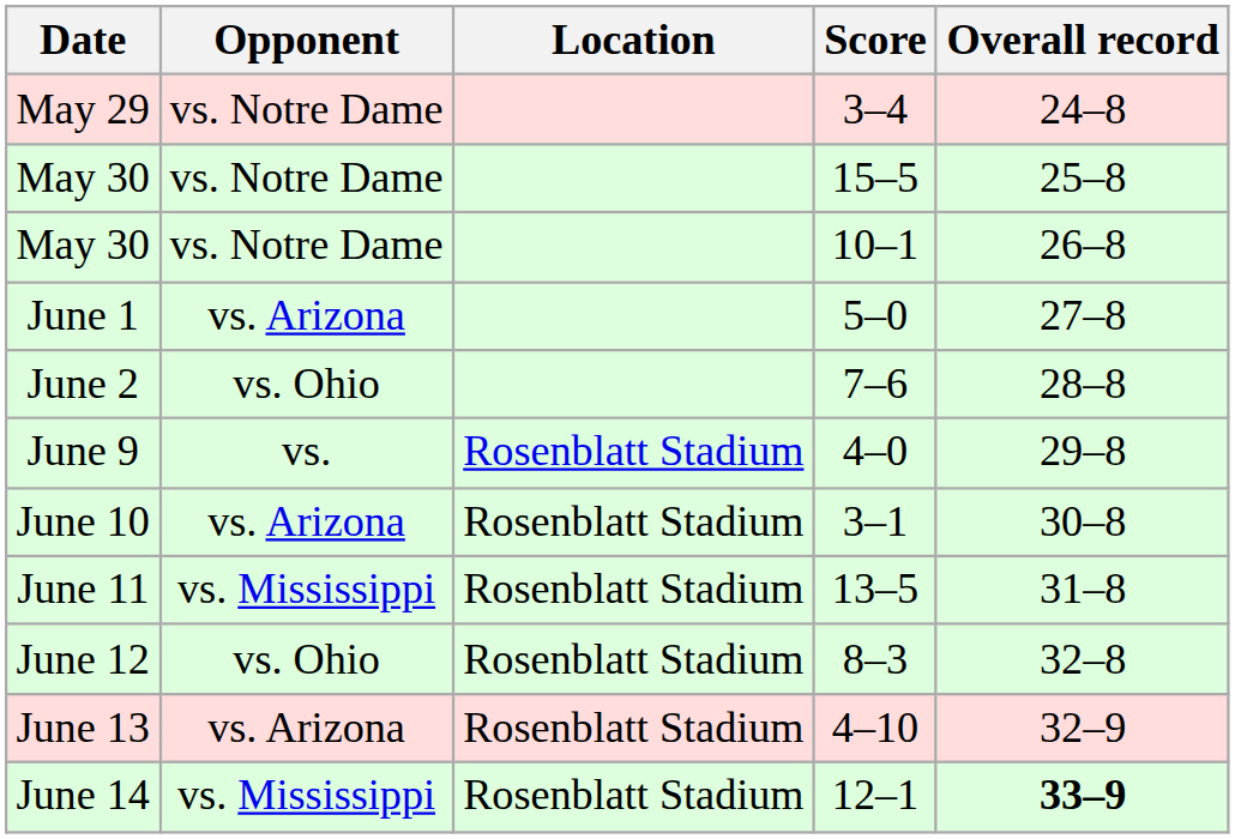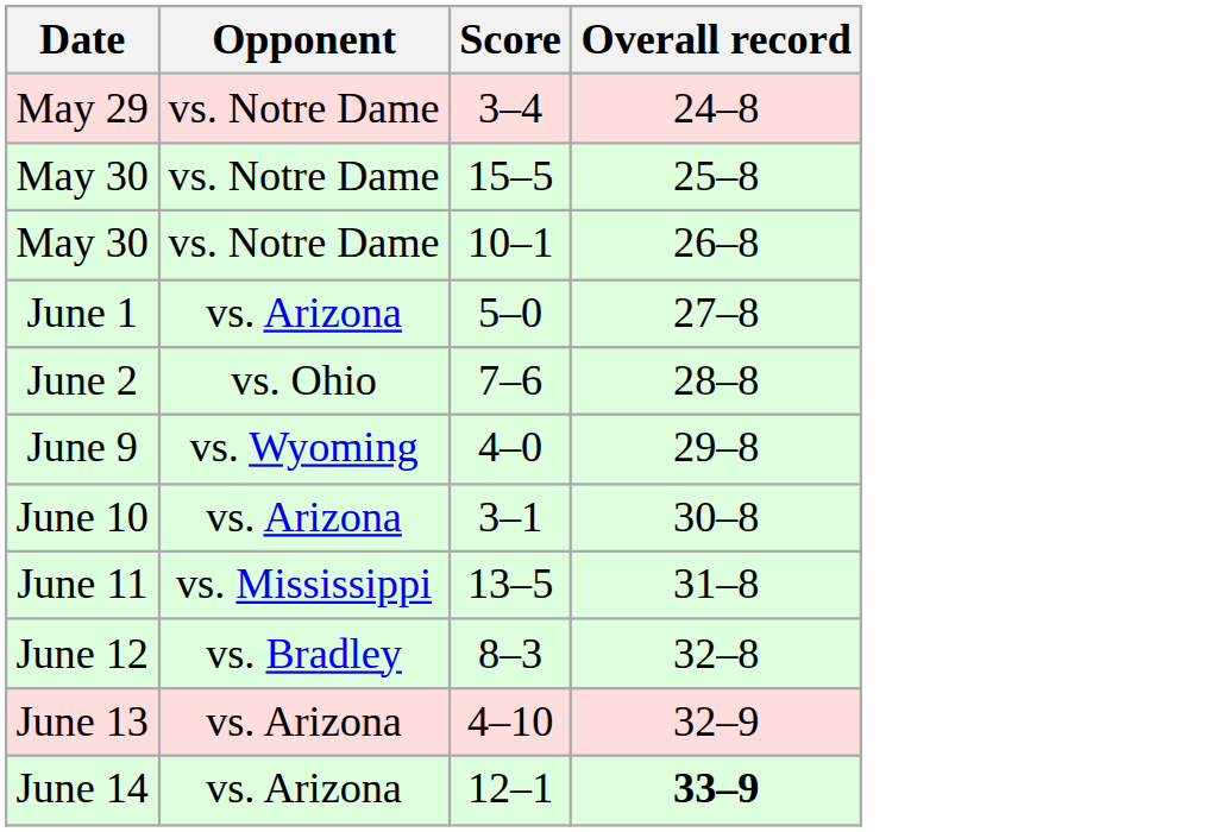- column: Location | Rosenblatt Stadium | Rosenblatt Stadium | Rosenblatt Stadium | Rosenblatt Stadium | Rosenblatt Stadium | Rosenblatt Stadium
June 9 | Opponent: vs. -> vs. Wyoming
June 12 | Opponent: vs. Ohio -> vs. Bradley
June 14 | Opponent: vs. Mississippi -> vs. Arizona
